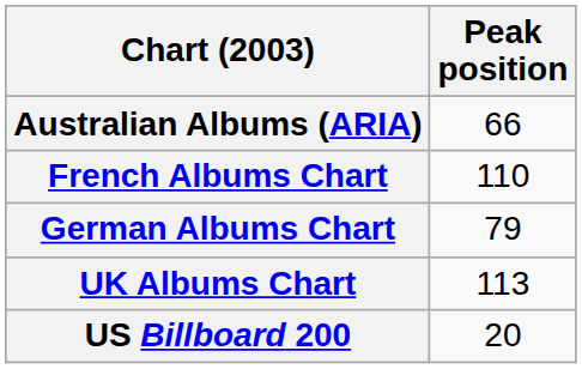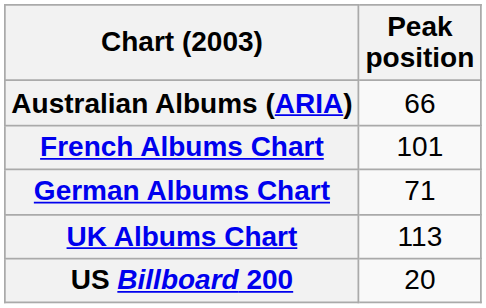French Albums Chart | Peak position: 110 -> 101
German Albums Chart | Peak position: 79 -> 71
